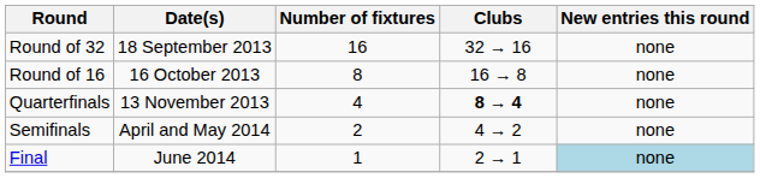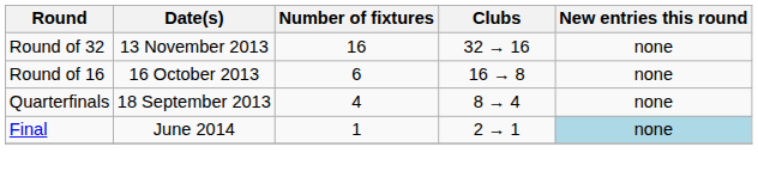Round of 32 | Date(s): 18 September 2013 -> 13 November 2013
Round of 16 | Number of fixtures: 8 -> 6
Quarterfinals | Date(s): 13 November 2013 -> 18 September 2013
Quarterfinals | Clubs: bold -> normal
- row: Semifinals | April and May 2014 | 2 | 4 → 2 | none
